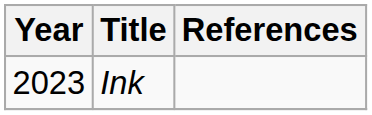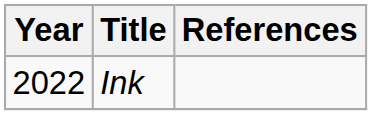Ink | Year: 2023 -> 2022
